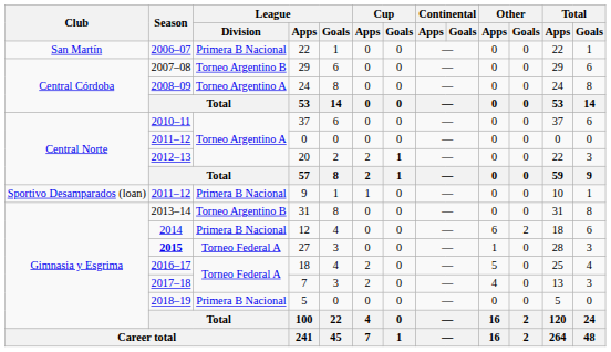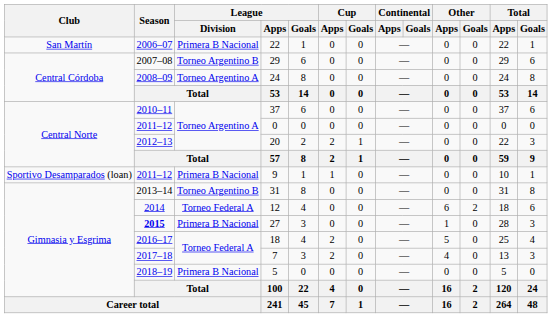20 | Cup / Goals: bold -> normal
12 | League / Division: Primera B Nacional -> Torneo Federal A
27 | League / Division: Torneo Federal A -> Primera B Nacional
